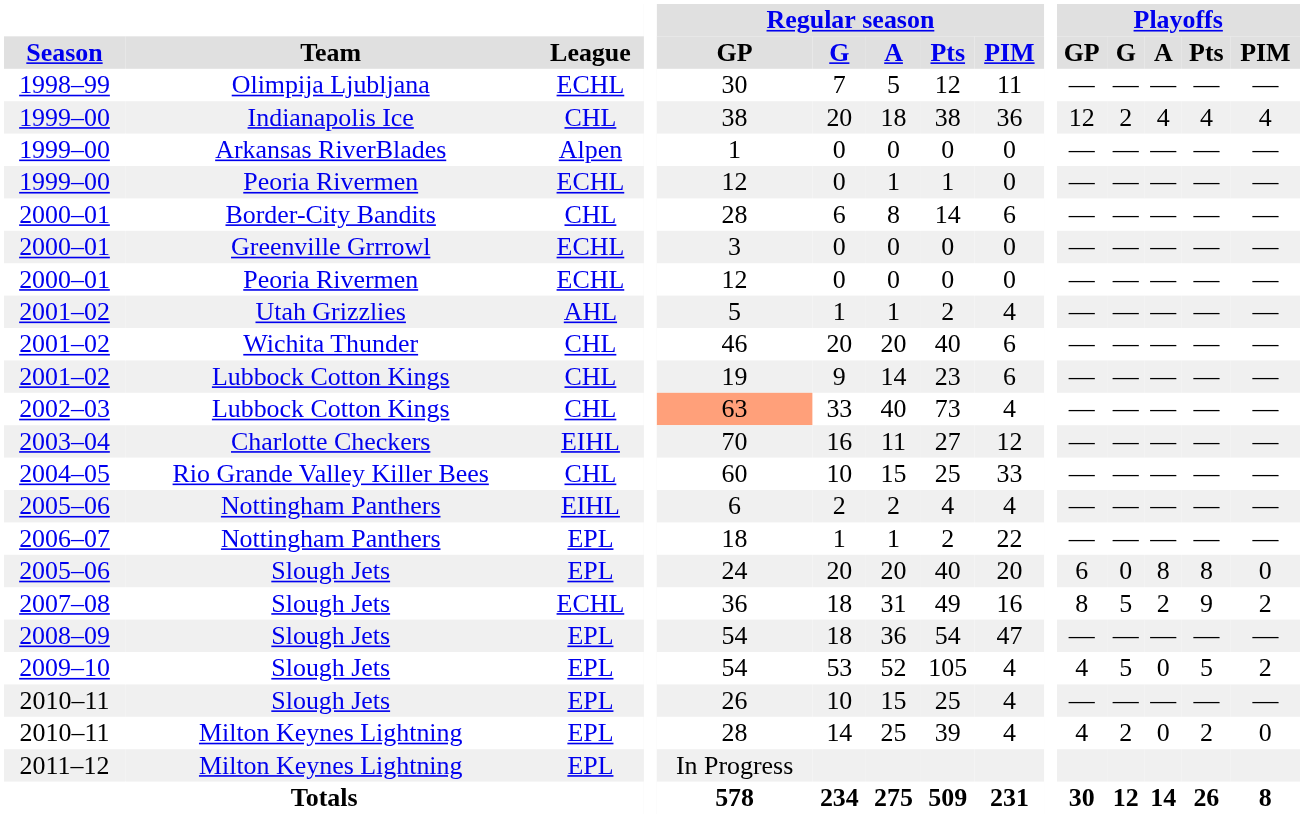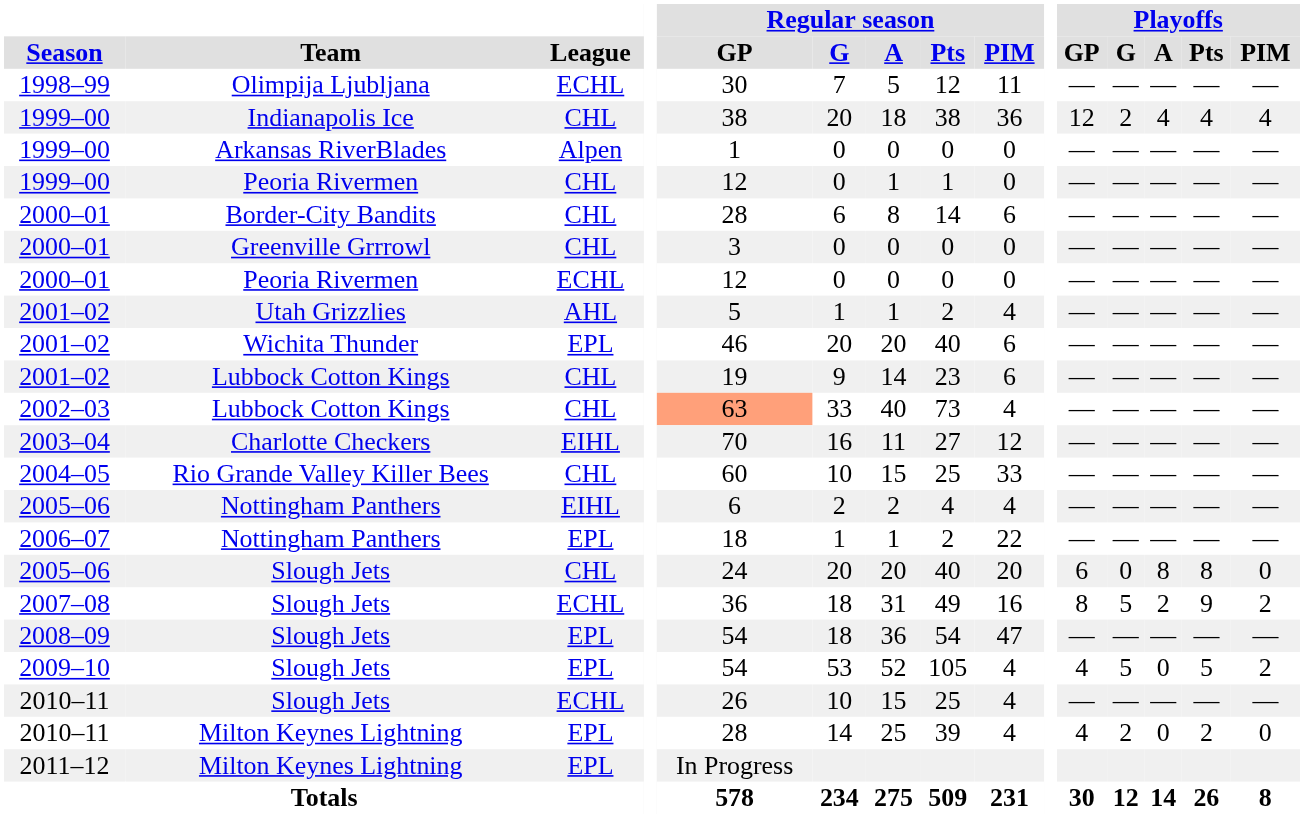1999–00 / Peoria Rivermen | League: ECHL -> CHL
2000–01 / Greenville Grrrowl | League: ECHL -> CHL
2001–02 / Wichita Thunder | League: CHL -> EPL
2005–06 / Slough Jets | League: EPL -> CHL
2010–11 / Slough Jets | League: EPL -> ECHL
